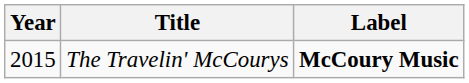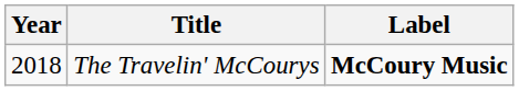The Travelin' McCourys | Year: 2015 -> 2018
